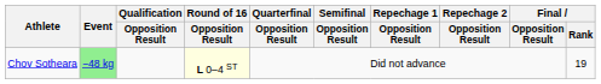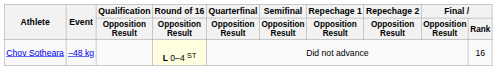Chov Sotheara | Event: lightgreen background -> no background
Chov Sotheara | Final / Rank: 19 -> 16
